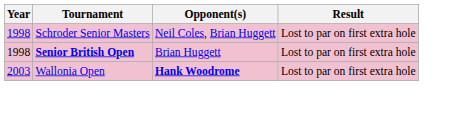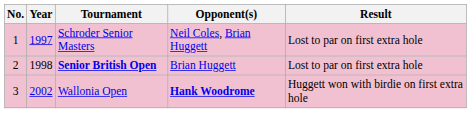+ column: No. | 1 | 2 | 3
Schroder Senior Masters | Year: 1998 -> 1997
Wallonia Open | Year: 2003 -> 2002
Wallonia Open | Result: Lost to par on first extra hole -> Huggett won with birdie on first extra hole
